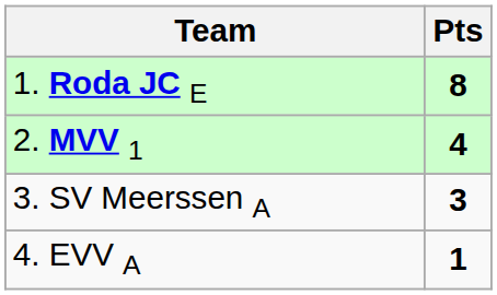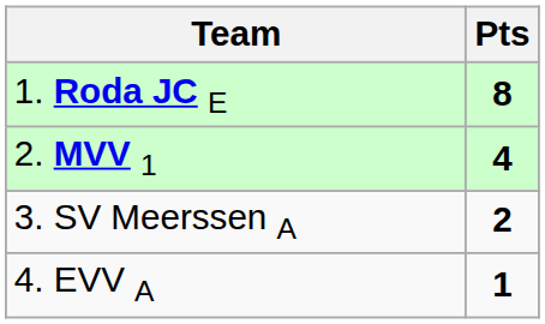3. SV Meerssen A | Pts: 3 -> 2
